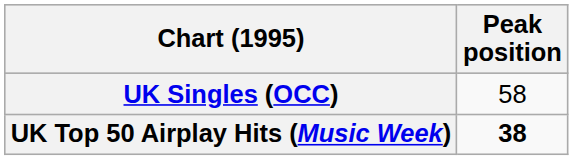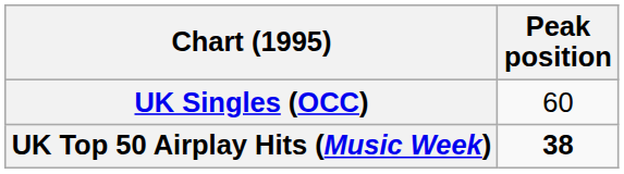UK Singles (OCC) | Peak position: 58 -> 60
